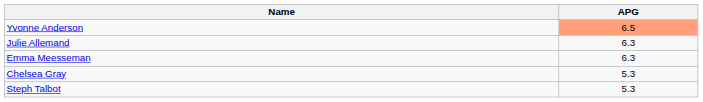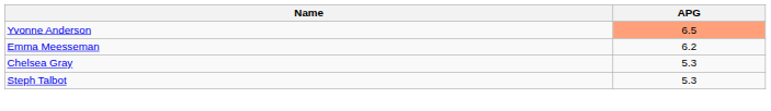- row: Julie Allemand | 6.3
Emma Meesseman | APG: 6.3 -> 6.2
